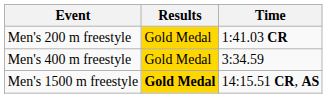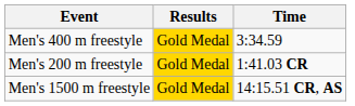rows swapped: Men's 200 m freestyle <-> Men's 400 m freestyle
Men's 1500 m freestyle | Results: bold -> normal
